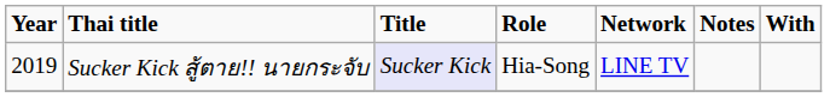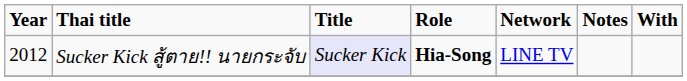Sucker Kick สู้ตาย!! นายกระจับ | Year: 2019 -> 2012
Sucker Kick สู้ตาย!! นายกระจับ | Role: normal -> bold
